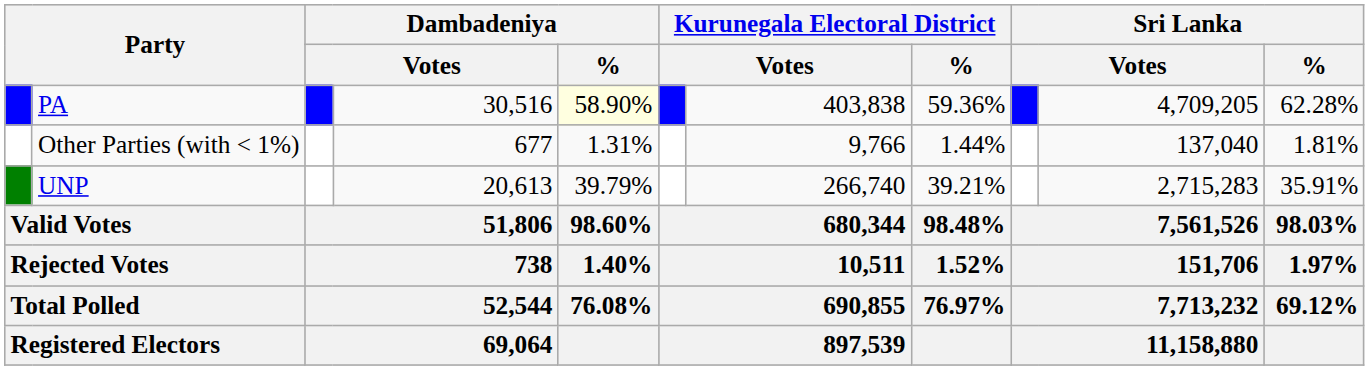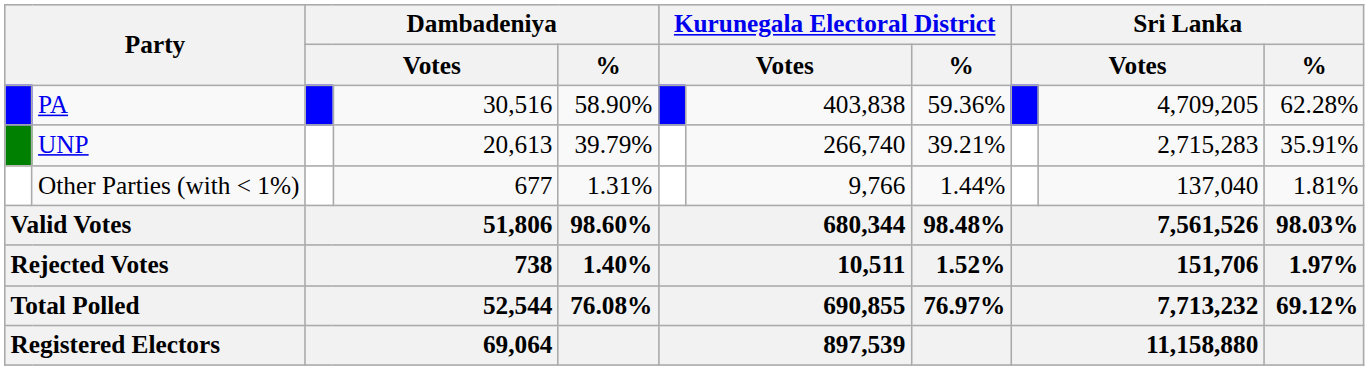PA | Dambadeniya / %: lightyellow background -> no background
rows swapped: UNP <-> Other Parties (with < 1%)
